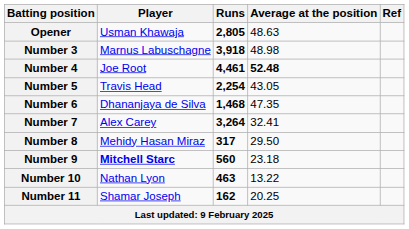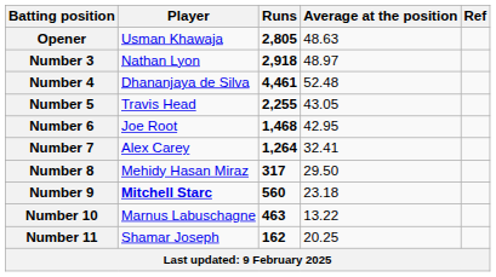Number 3 | Player: Marnus Labuschagne -> Nathan Lyon
Number 3 | Runs: 3,918 -> 2,918
Number 3 | Average at the position: 48.98 -> 48.97
Number 4 | Player: Joe Root -> Dhananjaya de Silva
Number 4 | Average at the position: bold -> normal
Number 5 | Runs: 2,254 -> 2,255
Number 6 | Player: Dhananjaya de Silva -> Joe Root
Number 6 | Average at the position: 47.35 -> 42.95
Number 7 | Runs: 3,264 -> 1,264
Number 10 | Player: Nathan Lyon -> Marnus Labuschagne
